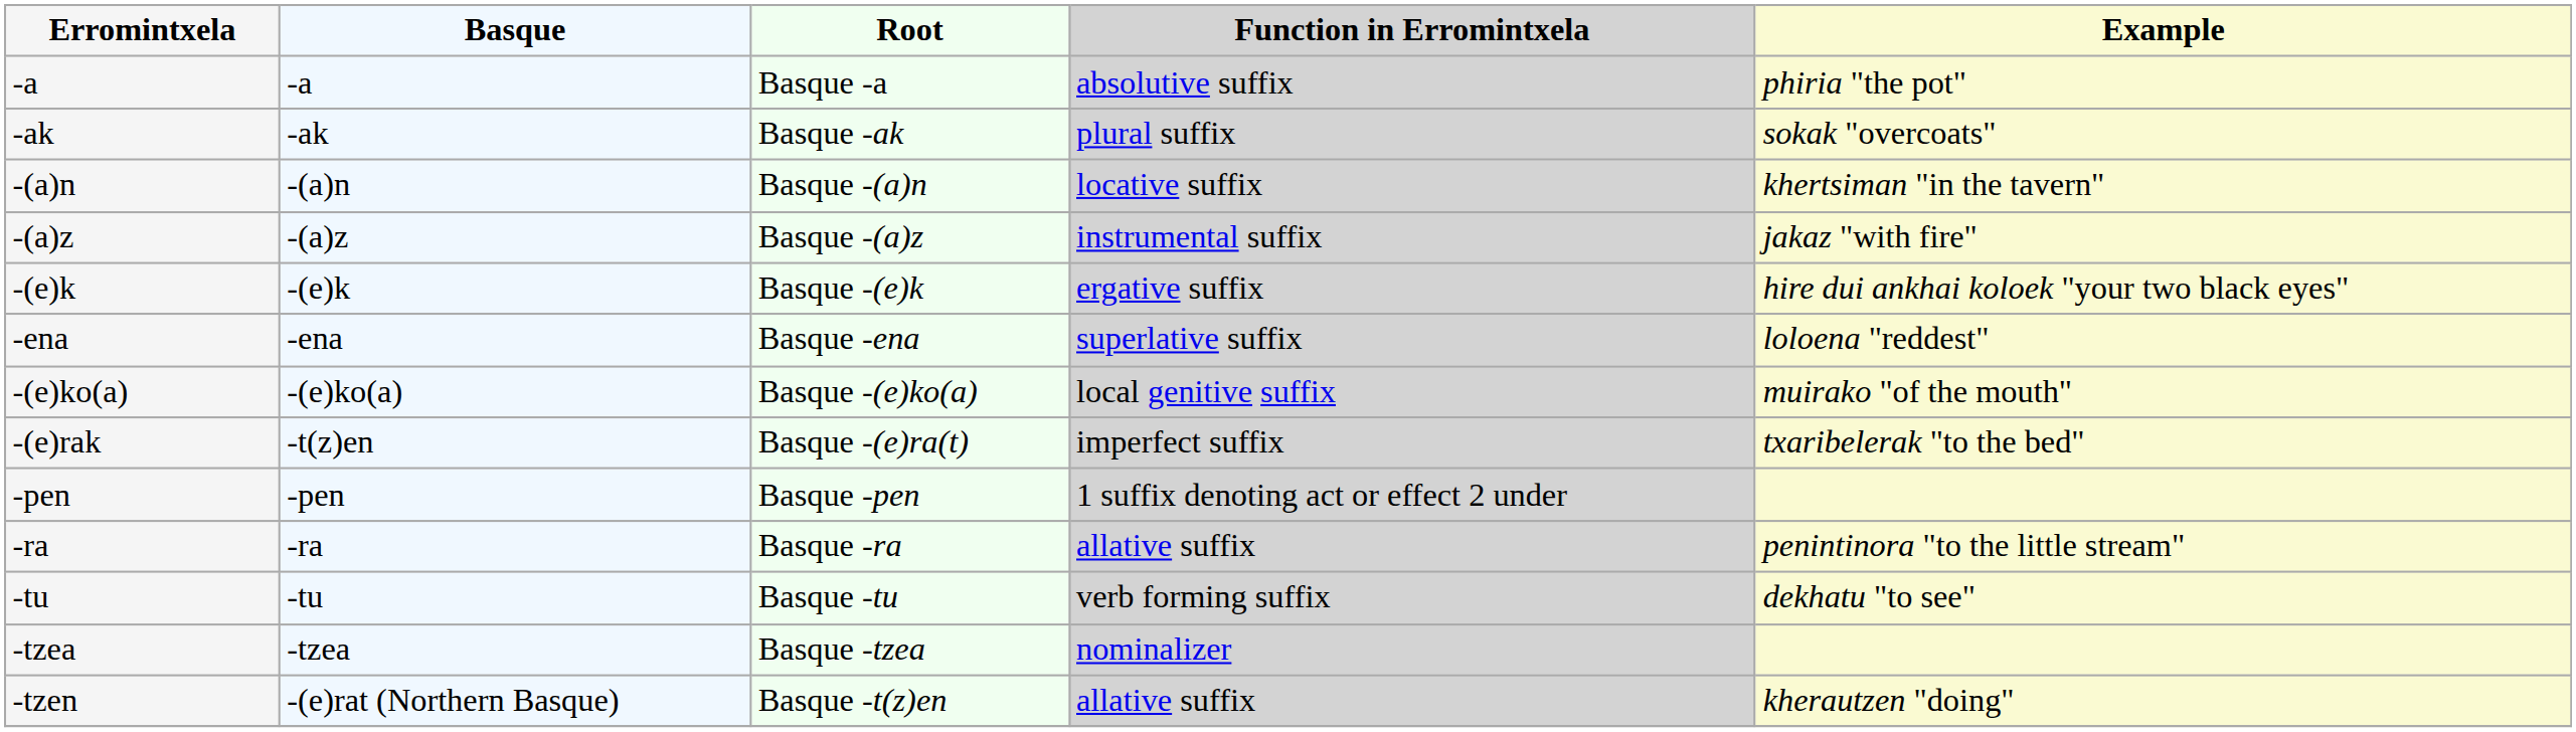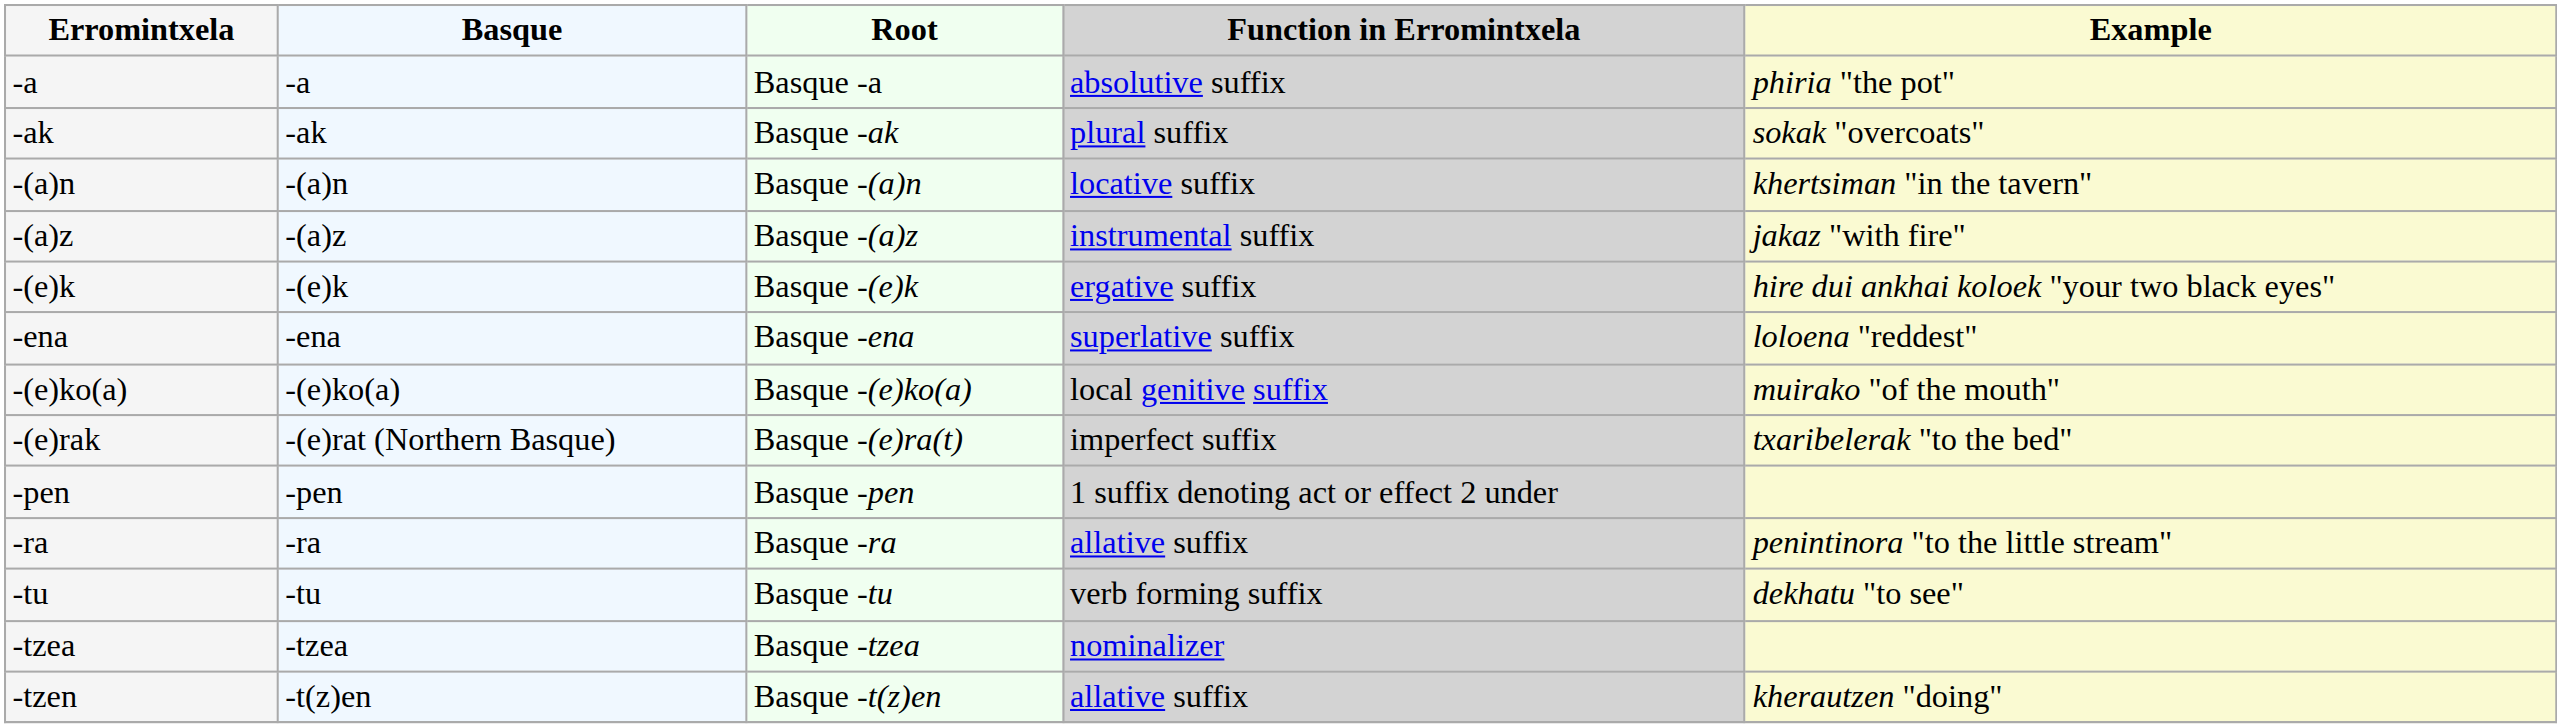-(e)rak | Basque: -t(z)en -> -(e)rat (Northern Basque)
-tzen | Basque: -(e)rat (Northern Basque) -> -t(z)en
